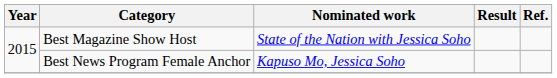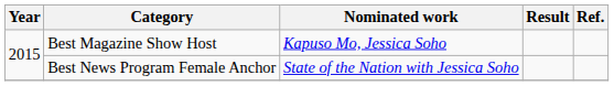Best Magazine Show Host | Nominated work: State of the Nation with Jessica Soho -> Kapuso Mo, Jessica Soho
Best News Program Female Anchor | Nominated work: Kapuso Mo, Jessica Soho -> State of the Nation with Jessica Soho
